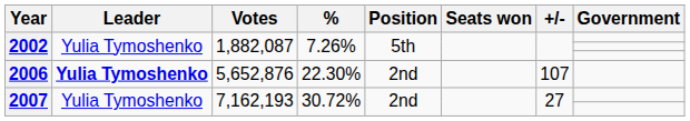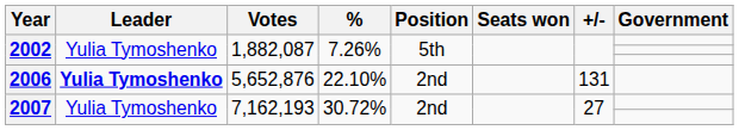2006 | %: 22.30% -> 22.10%
2006 | +/-: 107 -> 131
